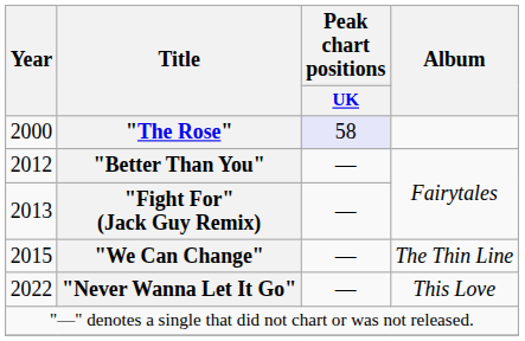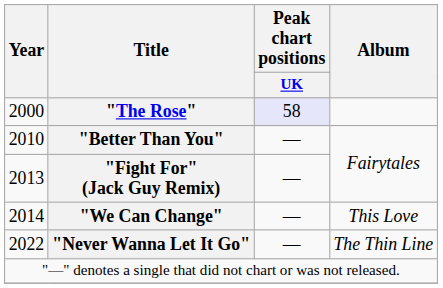"Better Than You" | Year: 2012 -> 2010
"We Can Change" | Year: 2015 -> 2014
"We Can Change" | Album: The Thin Line -> This Love
"Never Wanna Let It Go" | Album: This Love -> The Thin Line
